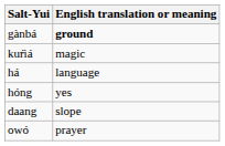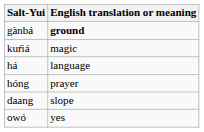hóng | English translation or meaning: yes -> prayer
owó | English translation or meaning: prayer -> yes
